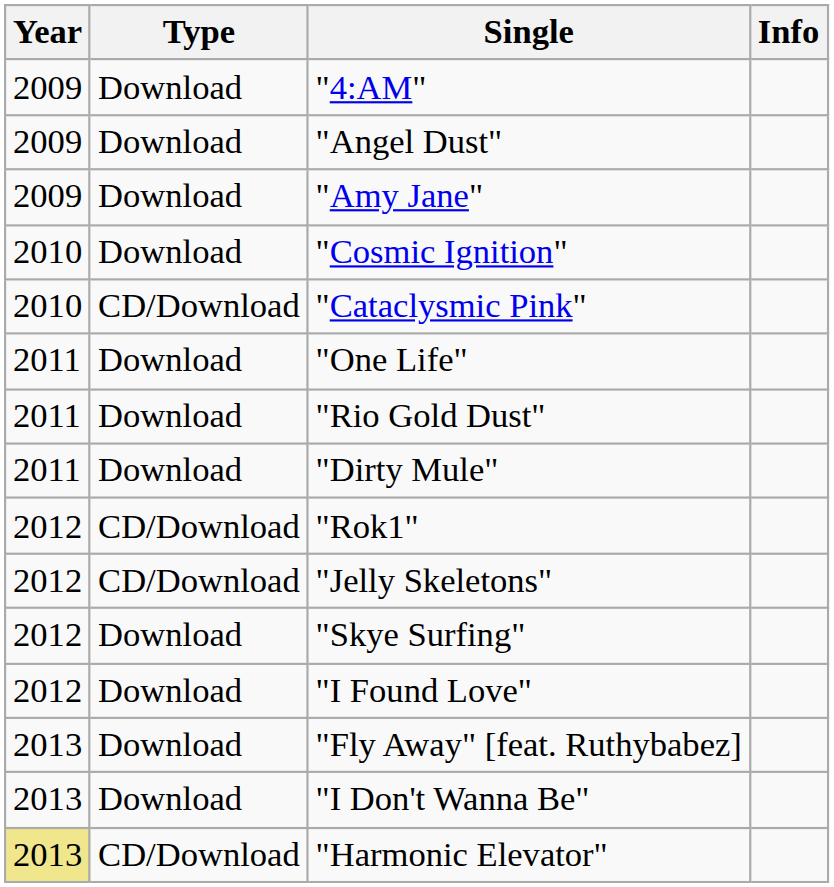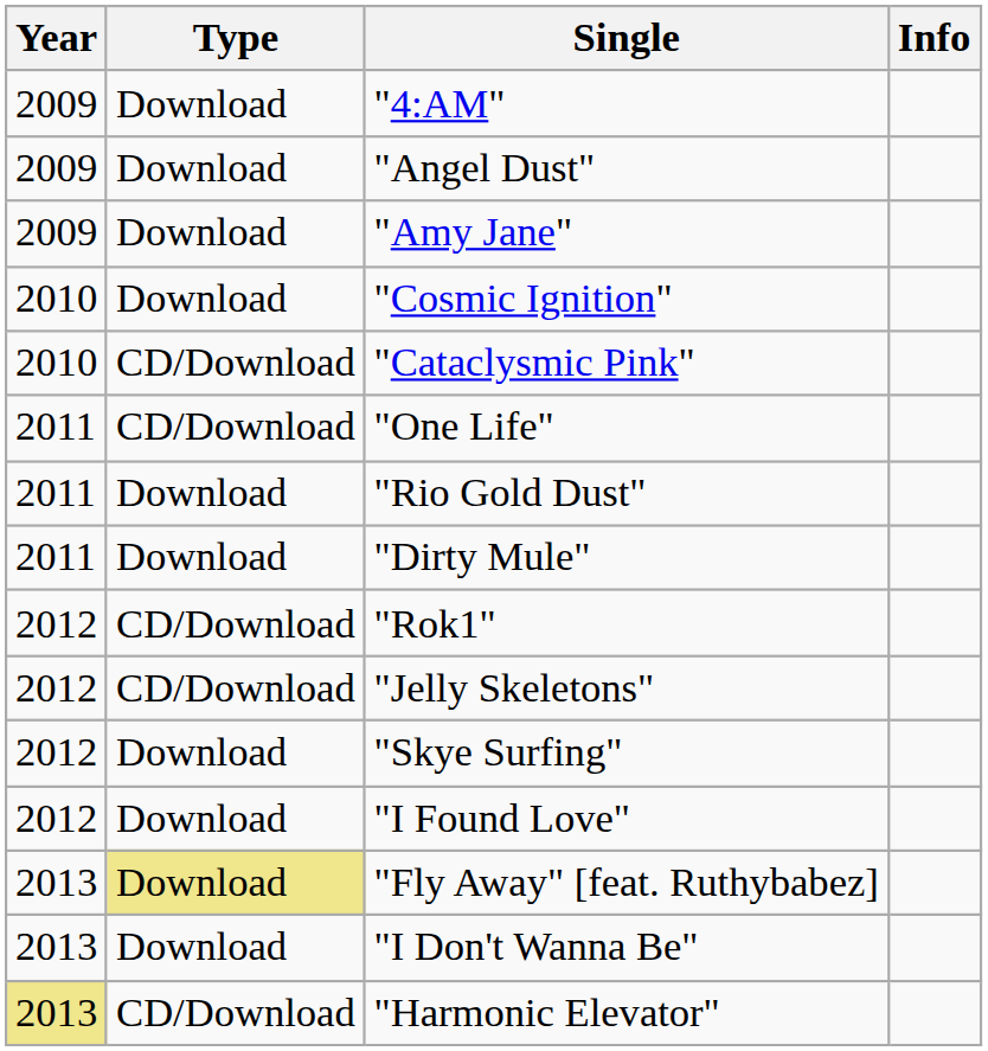"One Life" | Type: Download -> CD/Download
"Fly Away" [feat. Ruthybabez] | Type: no background -> khaki background
